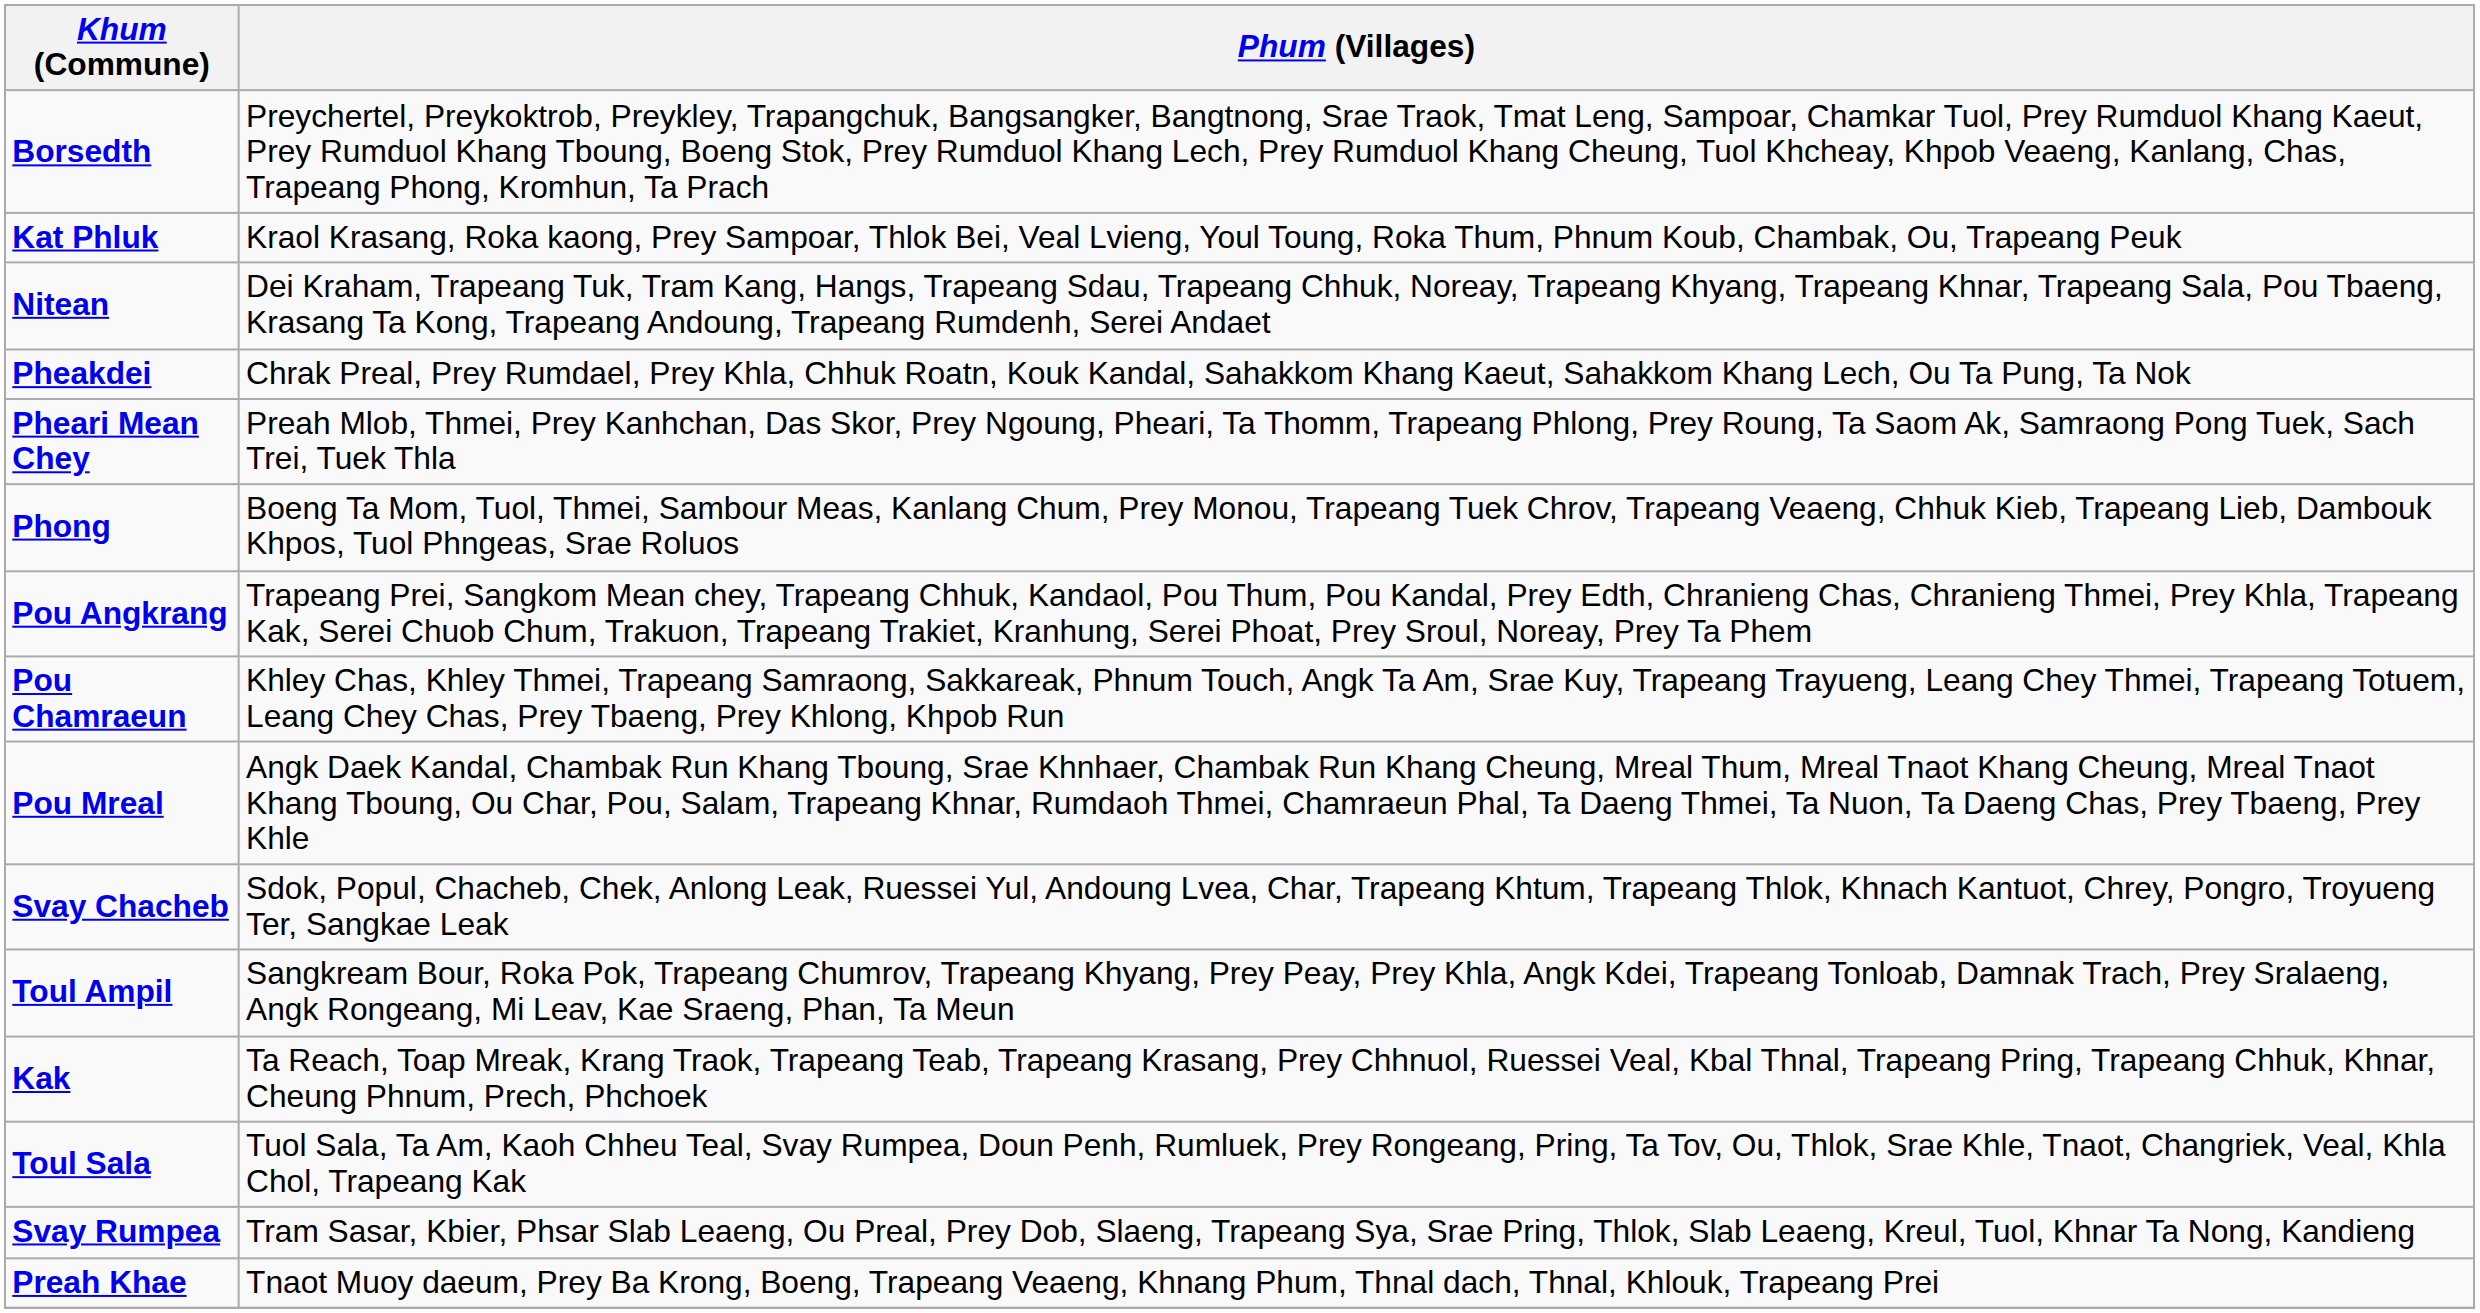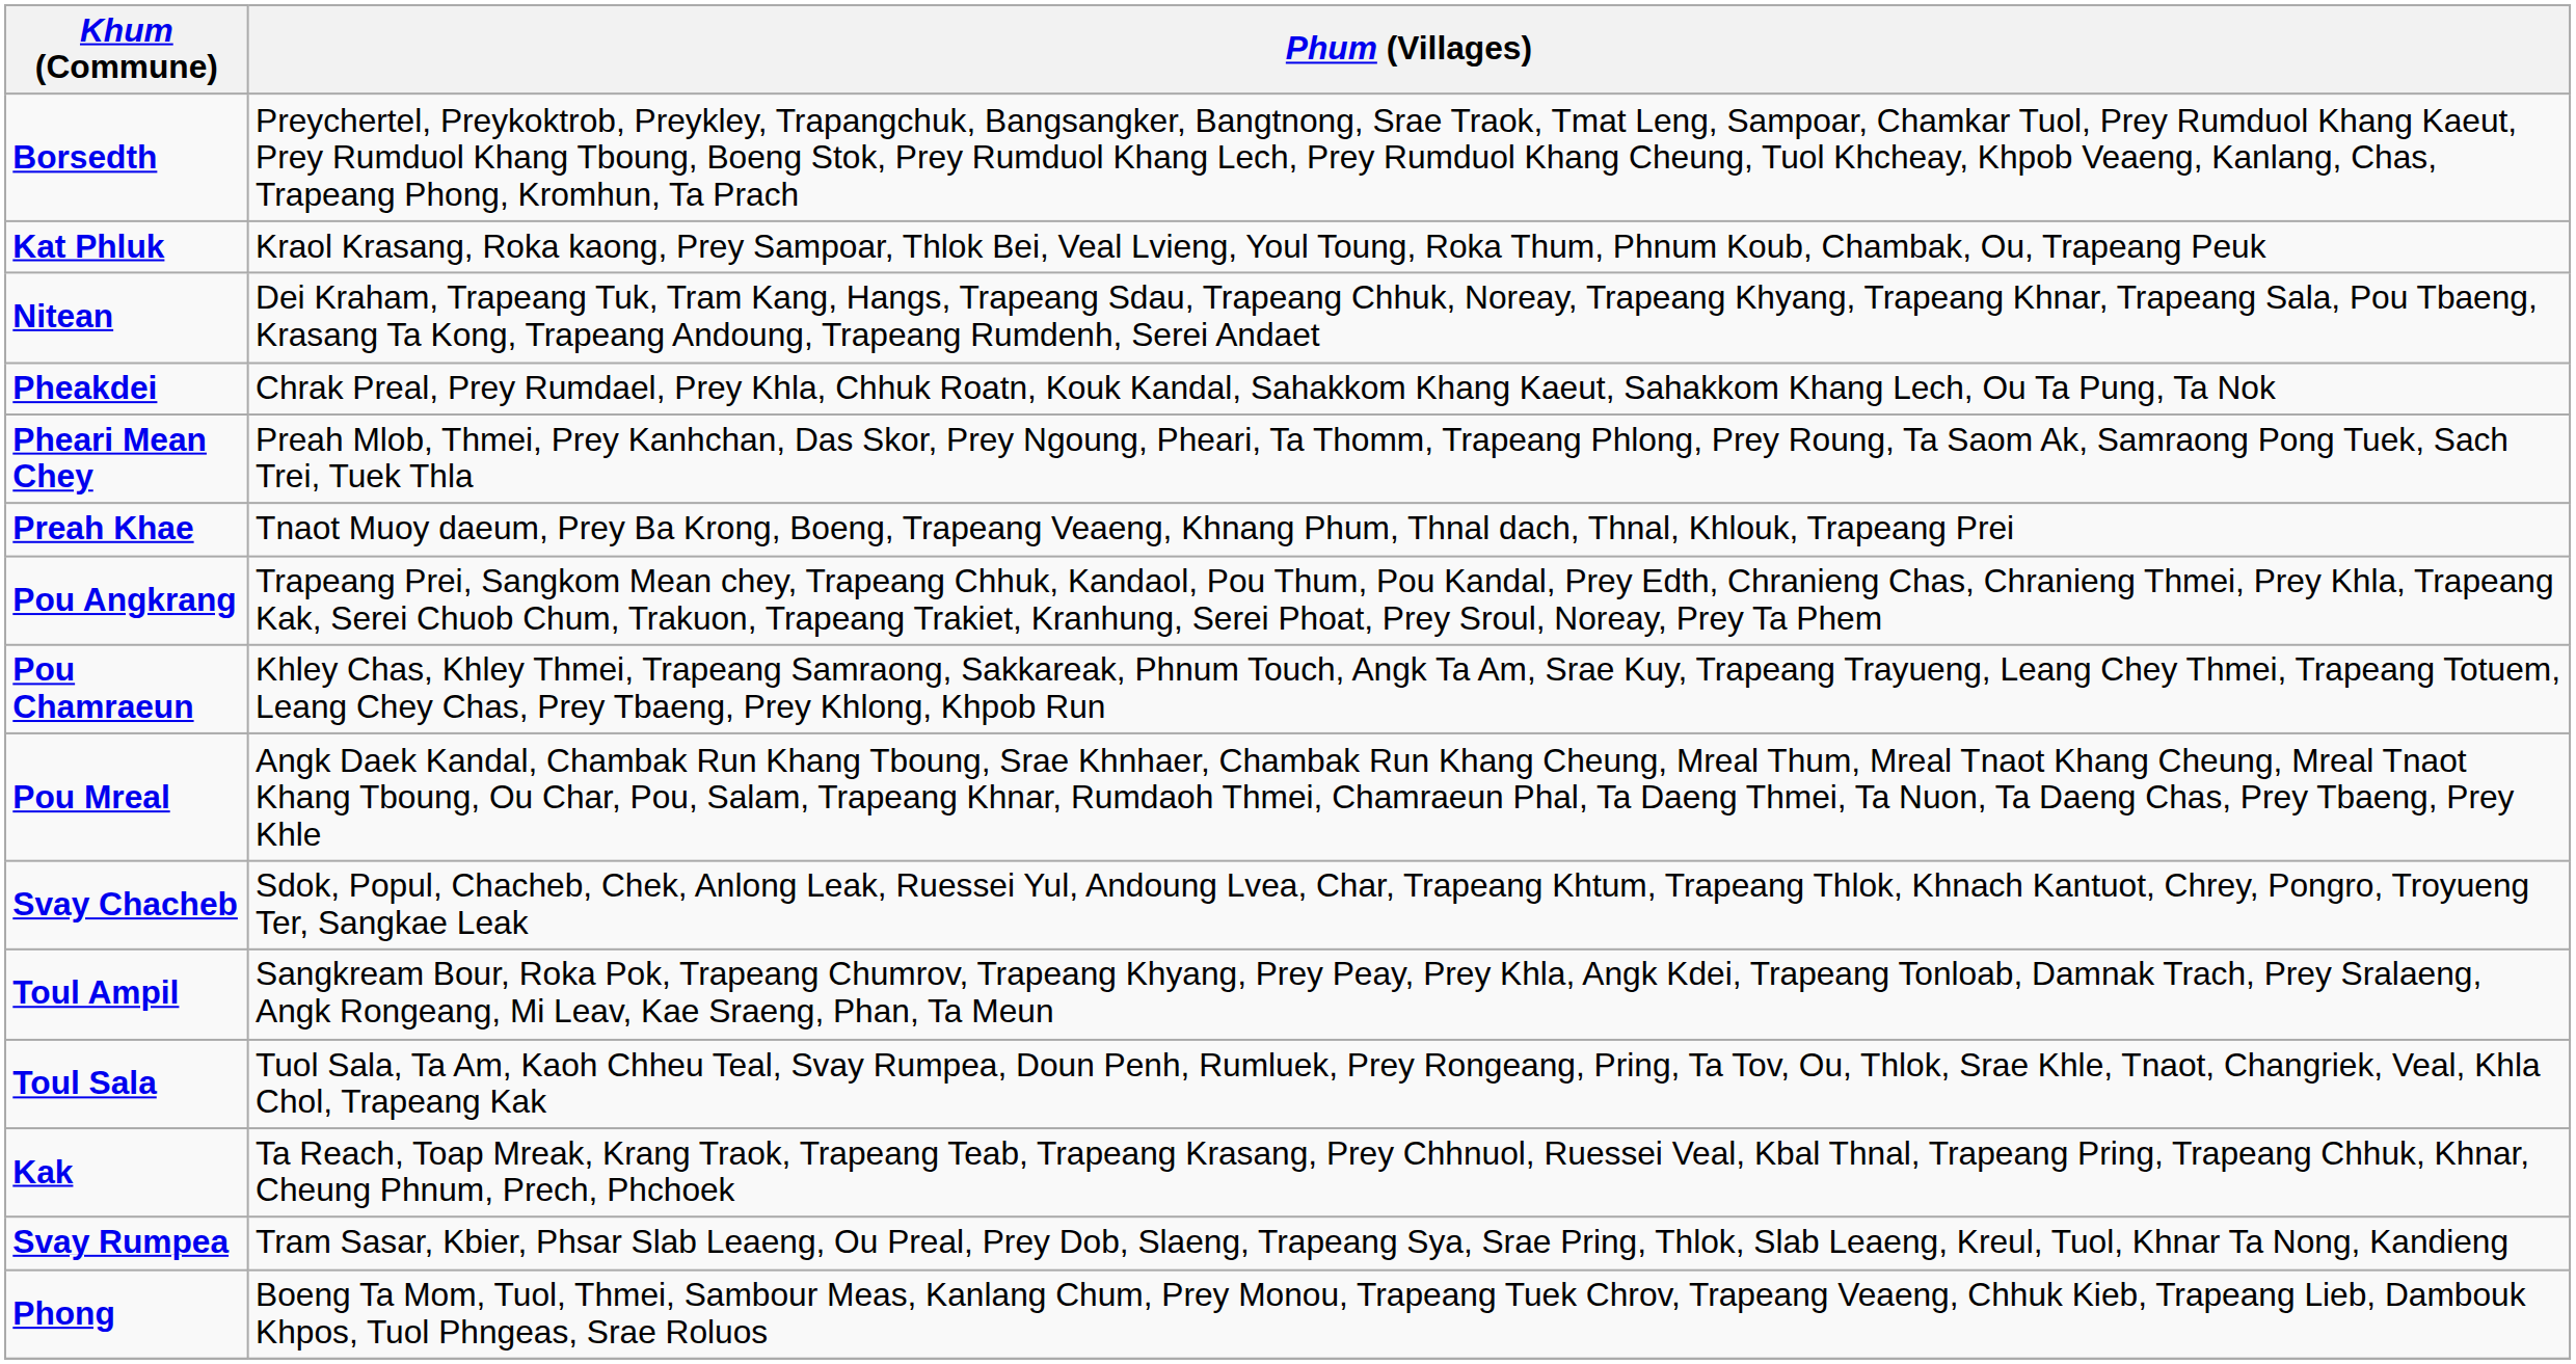rows swapped: Phong <-> Preah Khae
rows swapped: Toul Sala <-> Kak
